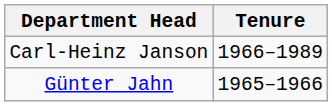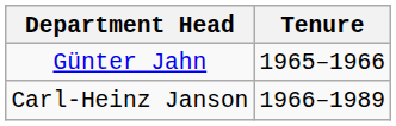rows swapped: Günter Jahn <-> Carl-Heinz Janson
